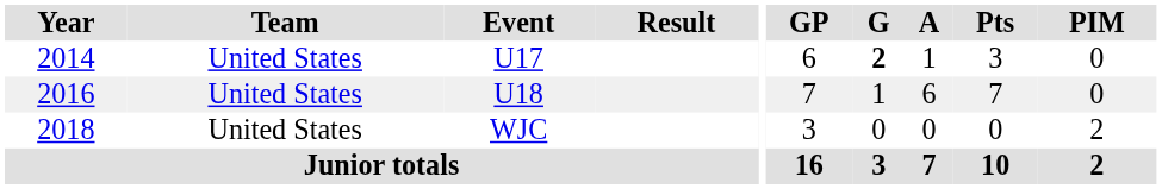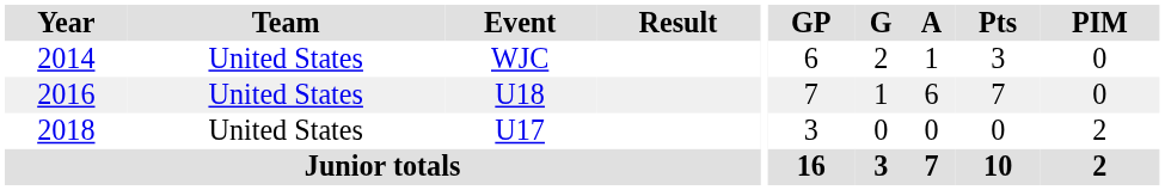2014 | Event: U17 -> WJC
2014 | G: bold -> normal
2018 | Event: WJC -> U17
